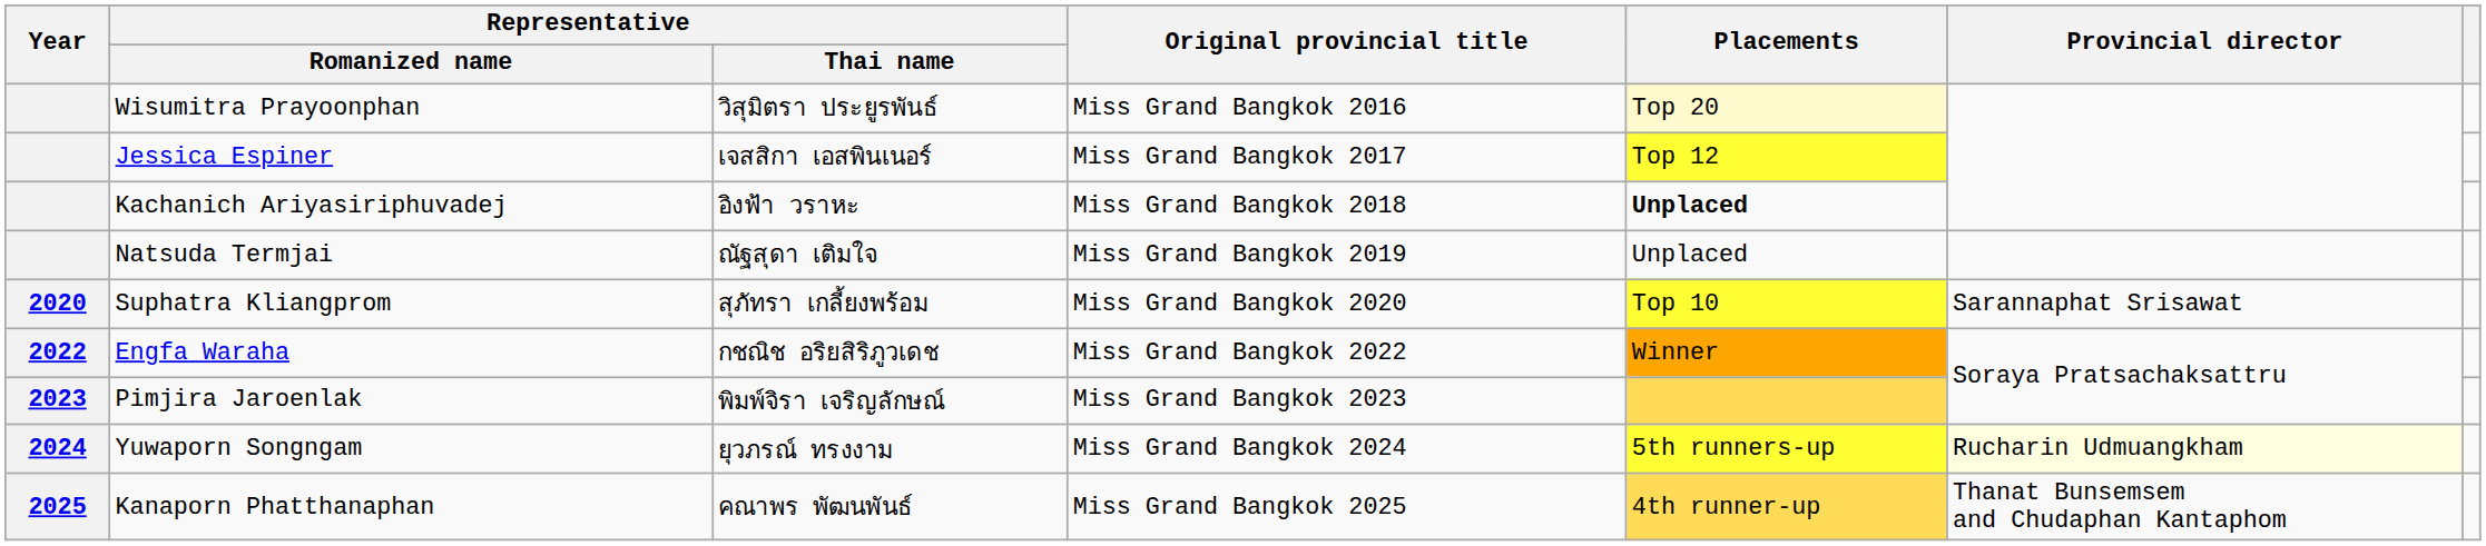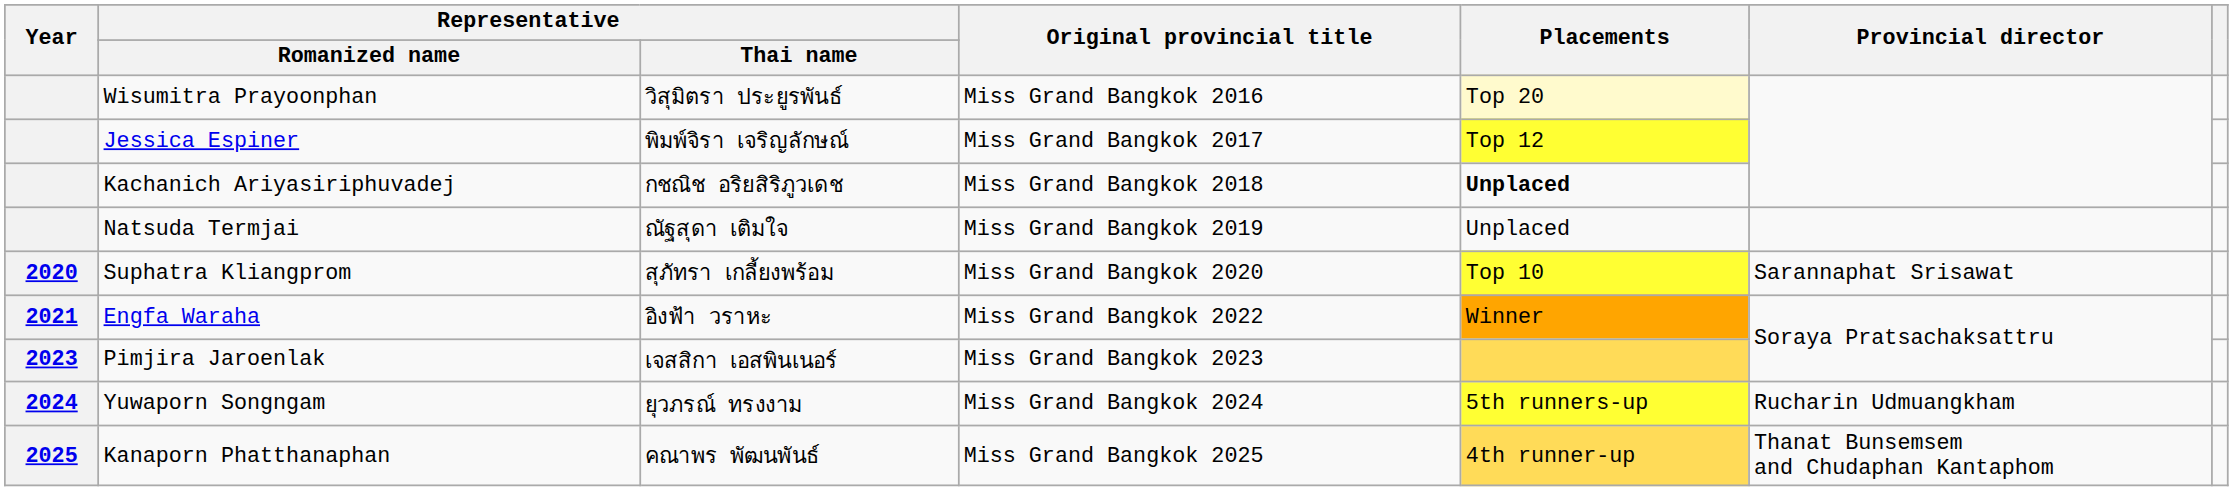Jessica Espiner | Representative / Thai name: เจสสิกา เอสพินเนอร์ -> พิมพ์จิรา เจริญลักษณ์
Kachanich Ariyasiriphuvadej | Representative / Thai name: อิงฟ้า วราหะ -> กชณิช อริยสิริภูวเดช
Engfa Waraha | Year: 2022 -> 2021
Engfa Waraha | Representative / Thai name: กชณิช อริยสิริภูวเดช -> อิงฟ้า วราหะ
Pimjira Jaroenlak | Representative / Thai name: พิมพ์จิรา เจริญลักษณ์ -> เจสสิกา เอสพินเนอร์
Yuwaporn Songngam | Provincial director: lightyellow background -> no background
